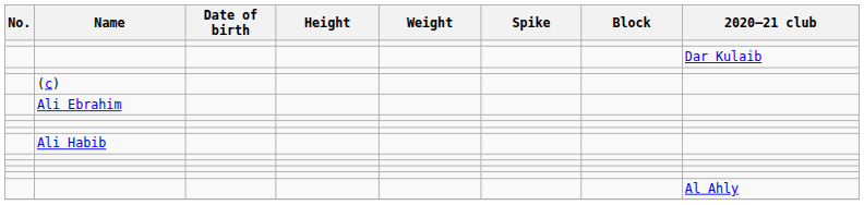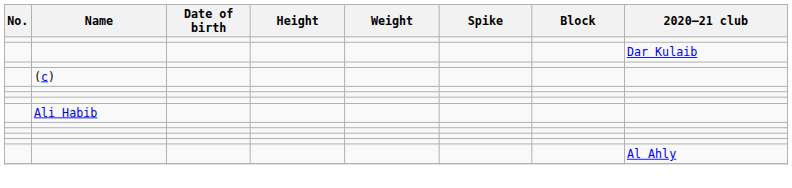- row: Ali Ebrahim
